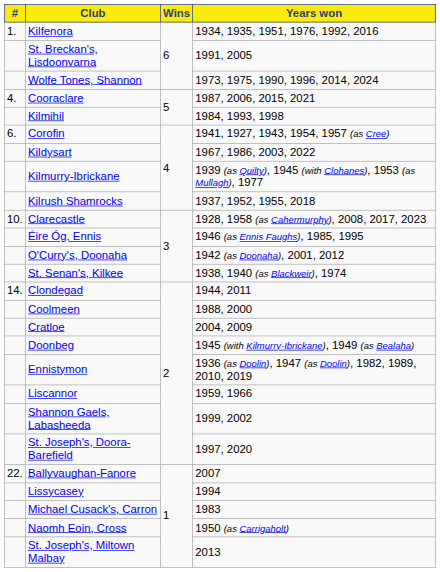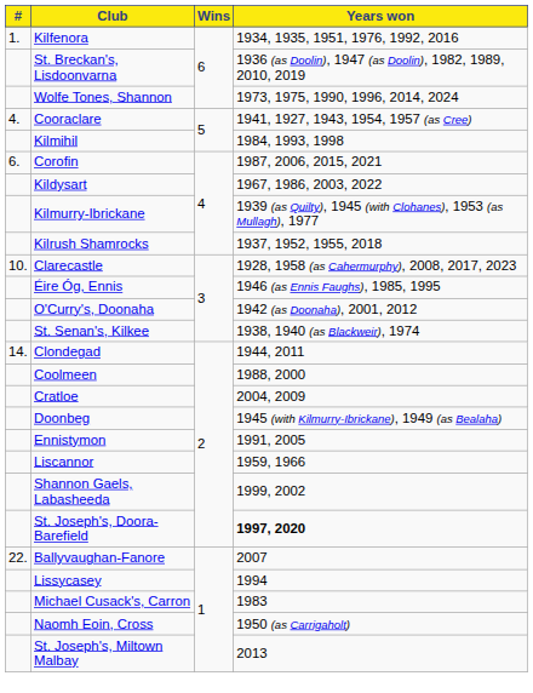St. Breckan's, Lisdoonvarna | Years won: 1991, 2005 -> 1936 (as Doolin), 1947 (as Doolin), 1982, 1989, 2010, 2019
Cooraclare | Years won: 1987, 2006, 2015, 2021 -> 1941, 1927, 1943, 1954, 1957 (as Cree)
Corofin | Years won: 1941, 1927, 1943, 1954, 1957 (as Cree) -> 1987, 2006, 2015, 2021
Ennistymon | Years won: 1936 (as Doolin), 1947 (as Doolin), 1982, 1989, 2010, 2019 -> 1991, 2005
St. Joseph's, Doora-Barefield | Years won: normal -> bold
